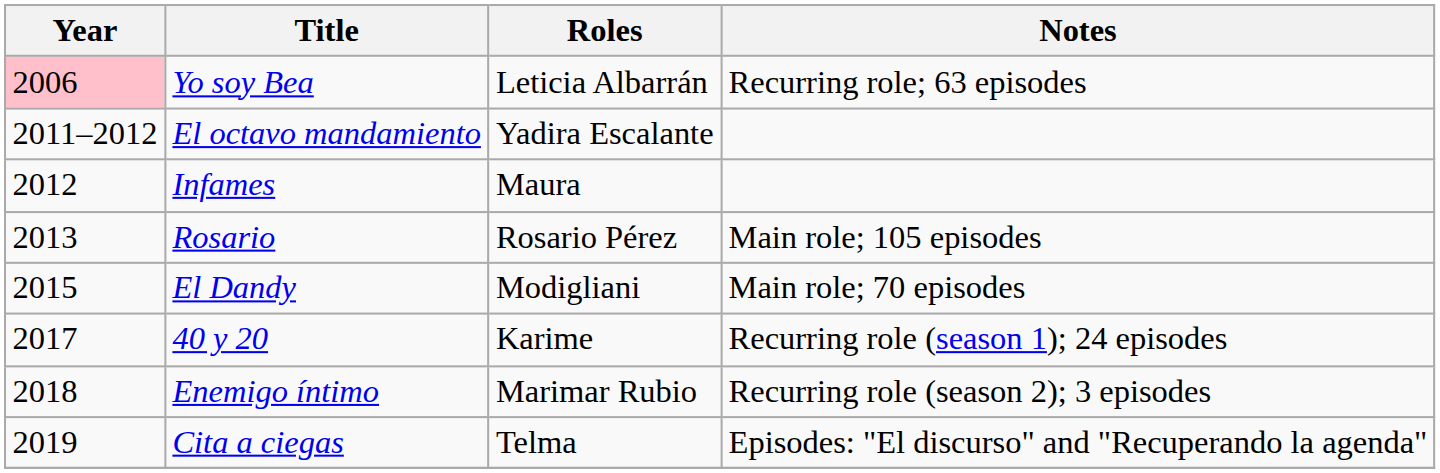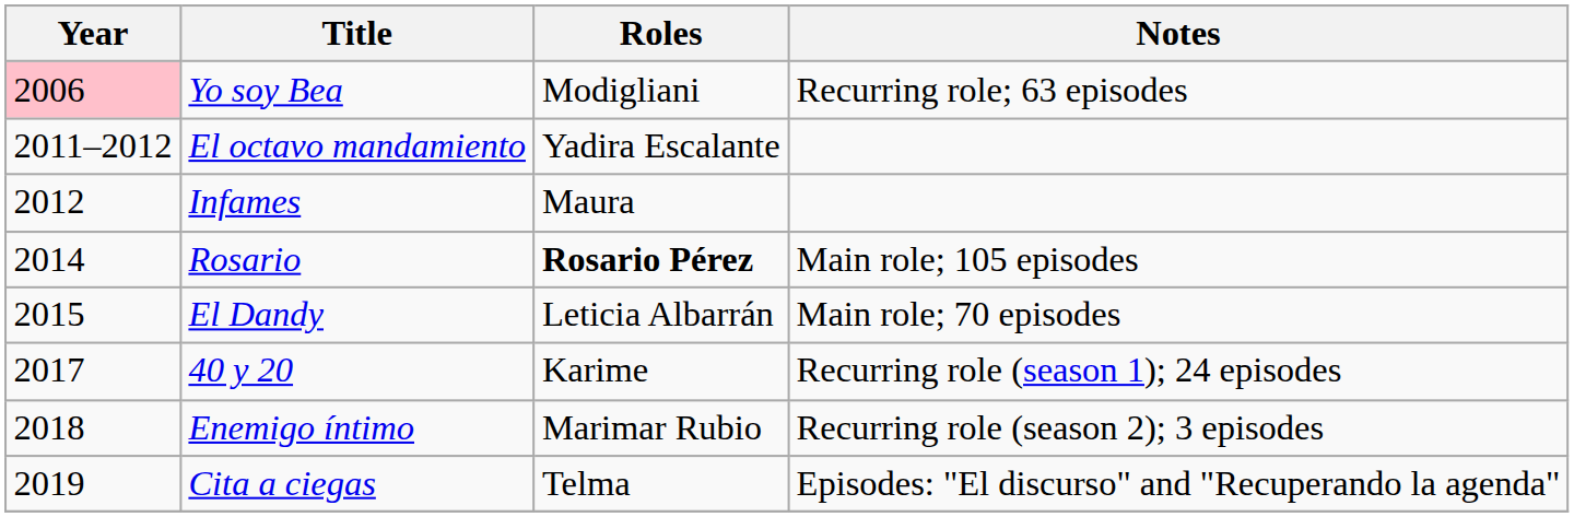Yo soy Bea | Roles: Leticia Albarrán -> Modigliani
Rosario | Year: 2013 -> 2014
Rosario | Roles: normal -> bold
El Dandy | Roles: Modigliani -> Leticia Albarrán
